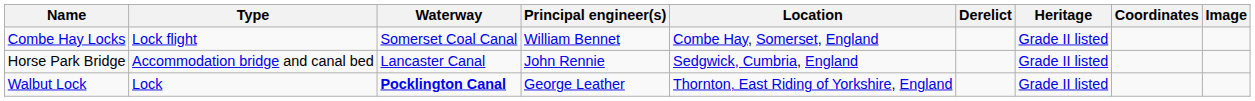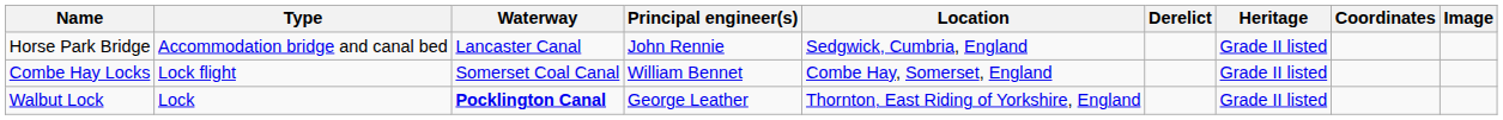rows swapped: Horse Park Bridge <-> Combe Hay Locks
